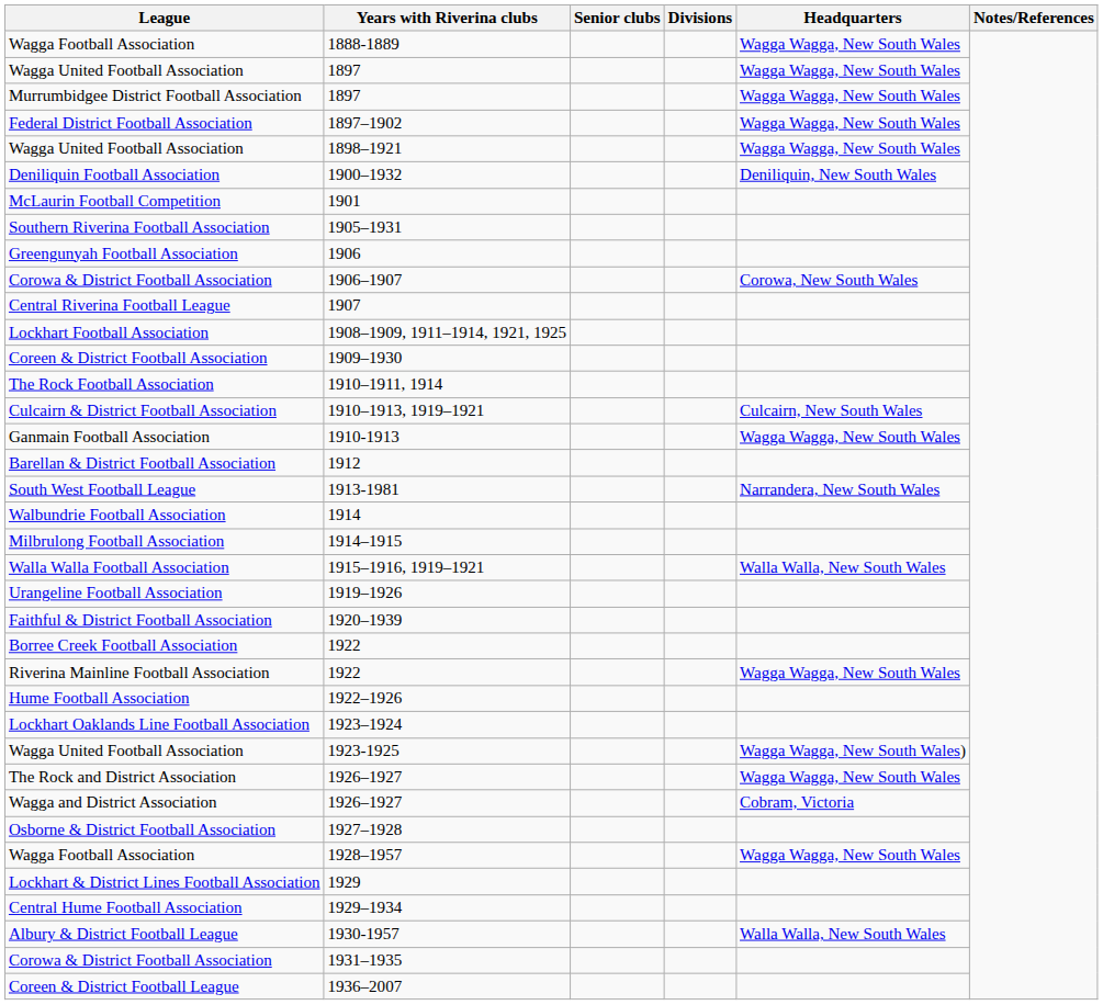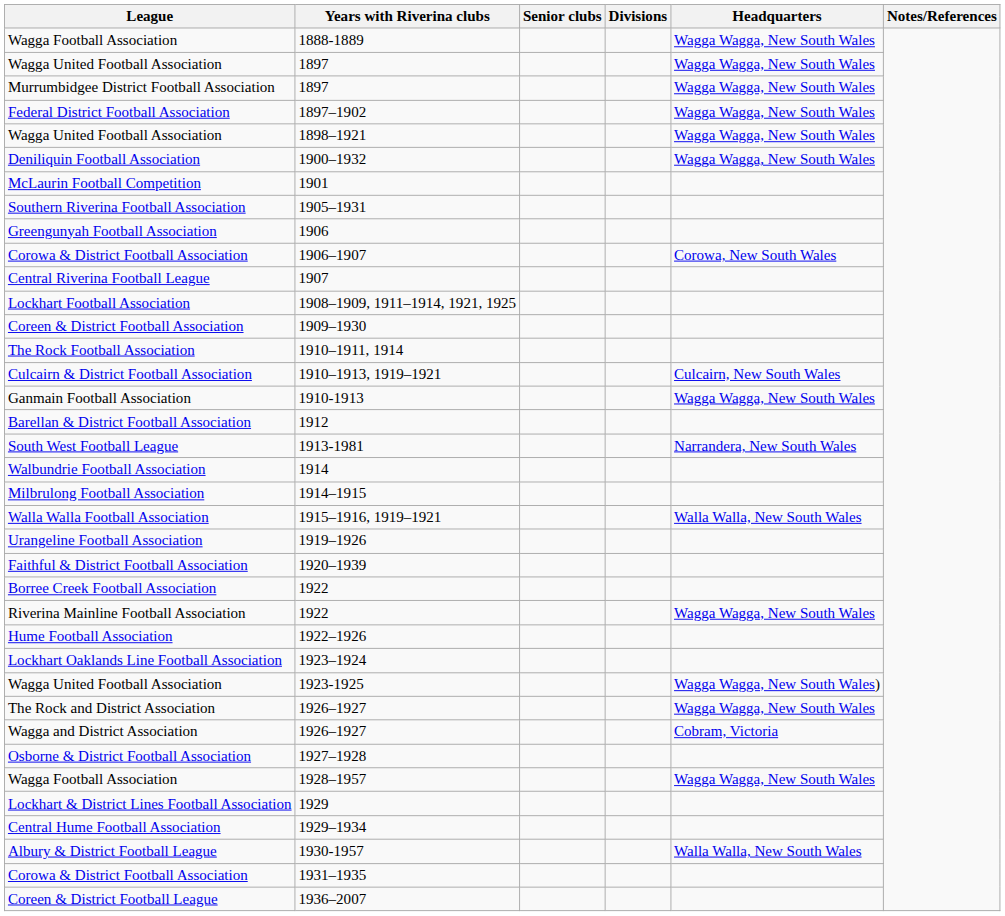1900–1932 | Headquarters: Deniliquin, New South Wales -> Wagga Wagga, New South Wales
